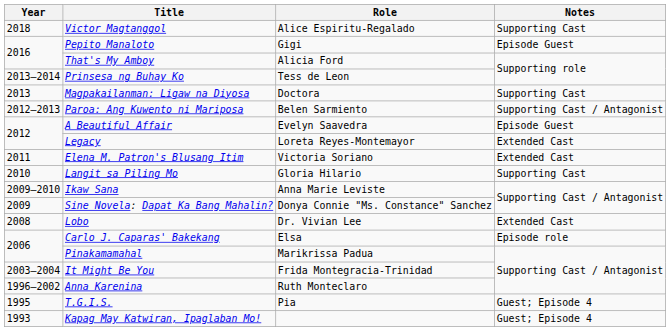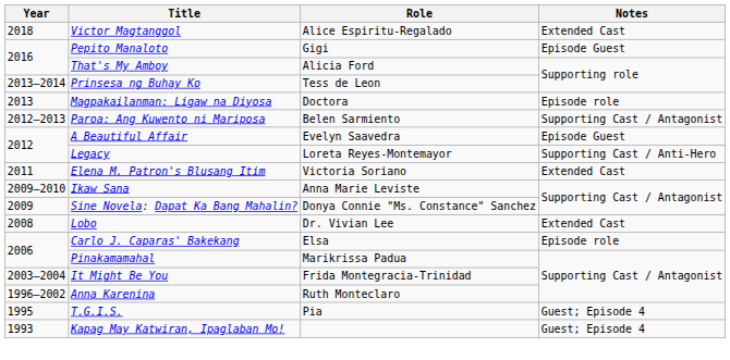Victor Magtanggol | Notes: Supporting Cast -> Extended Cast
Magpakailanman: Ligaw na Diyosa | Notes: Supporting Cast -> Episode role
Legacy | Notes: Extended Cast -> Supporting Cast / Anti-Hero
- row: 2010 | Langit sa Piling Mo | Gloria Hilario | Supporting Cast
